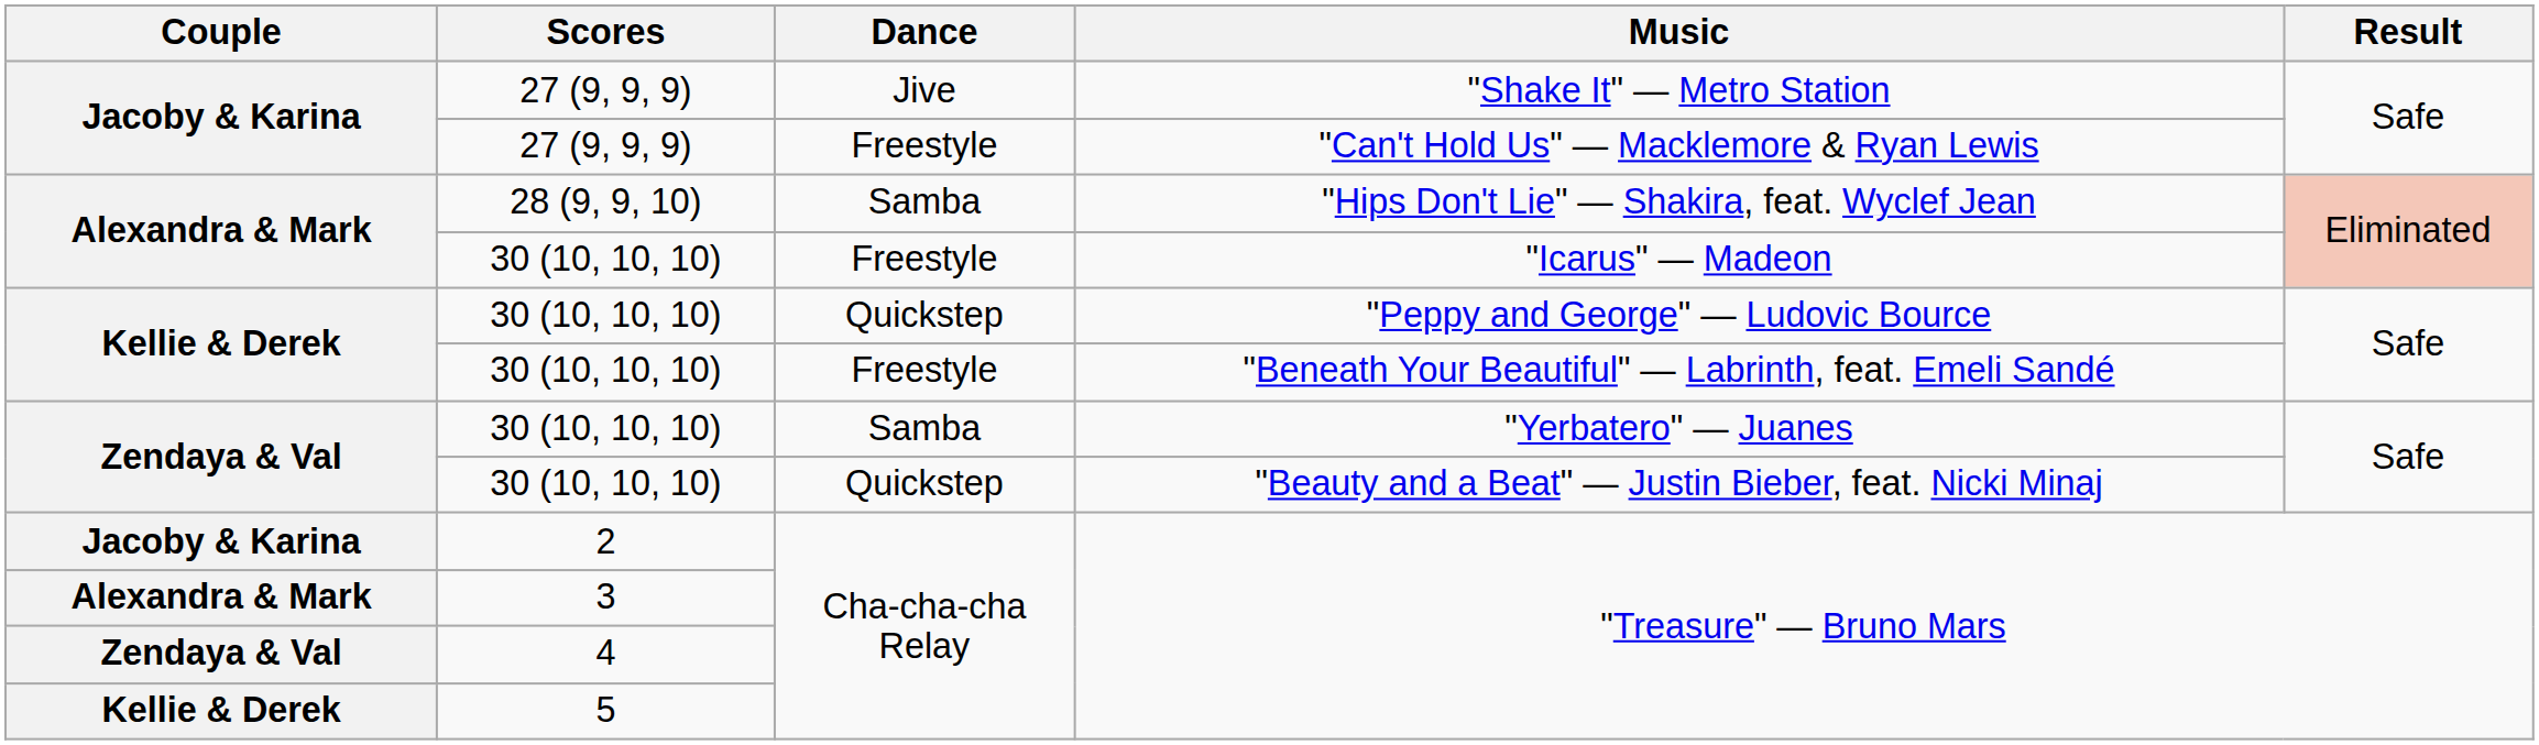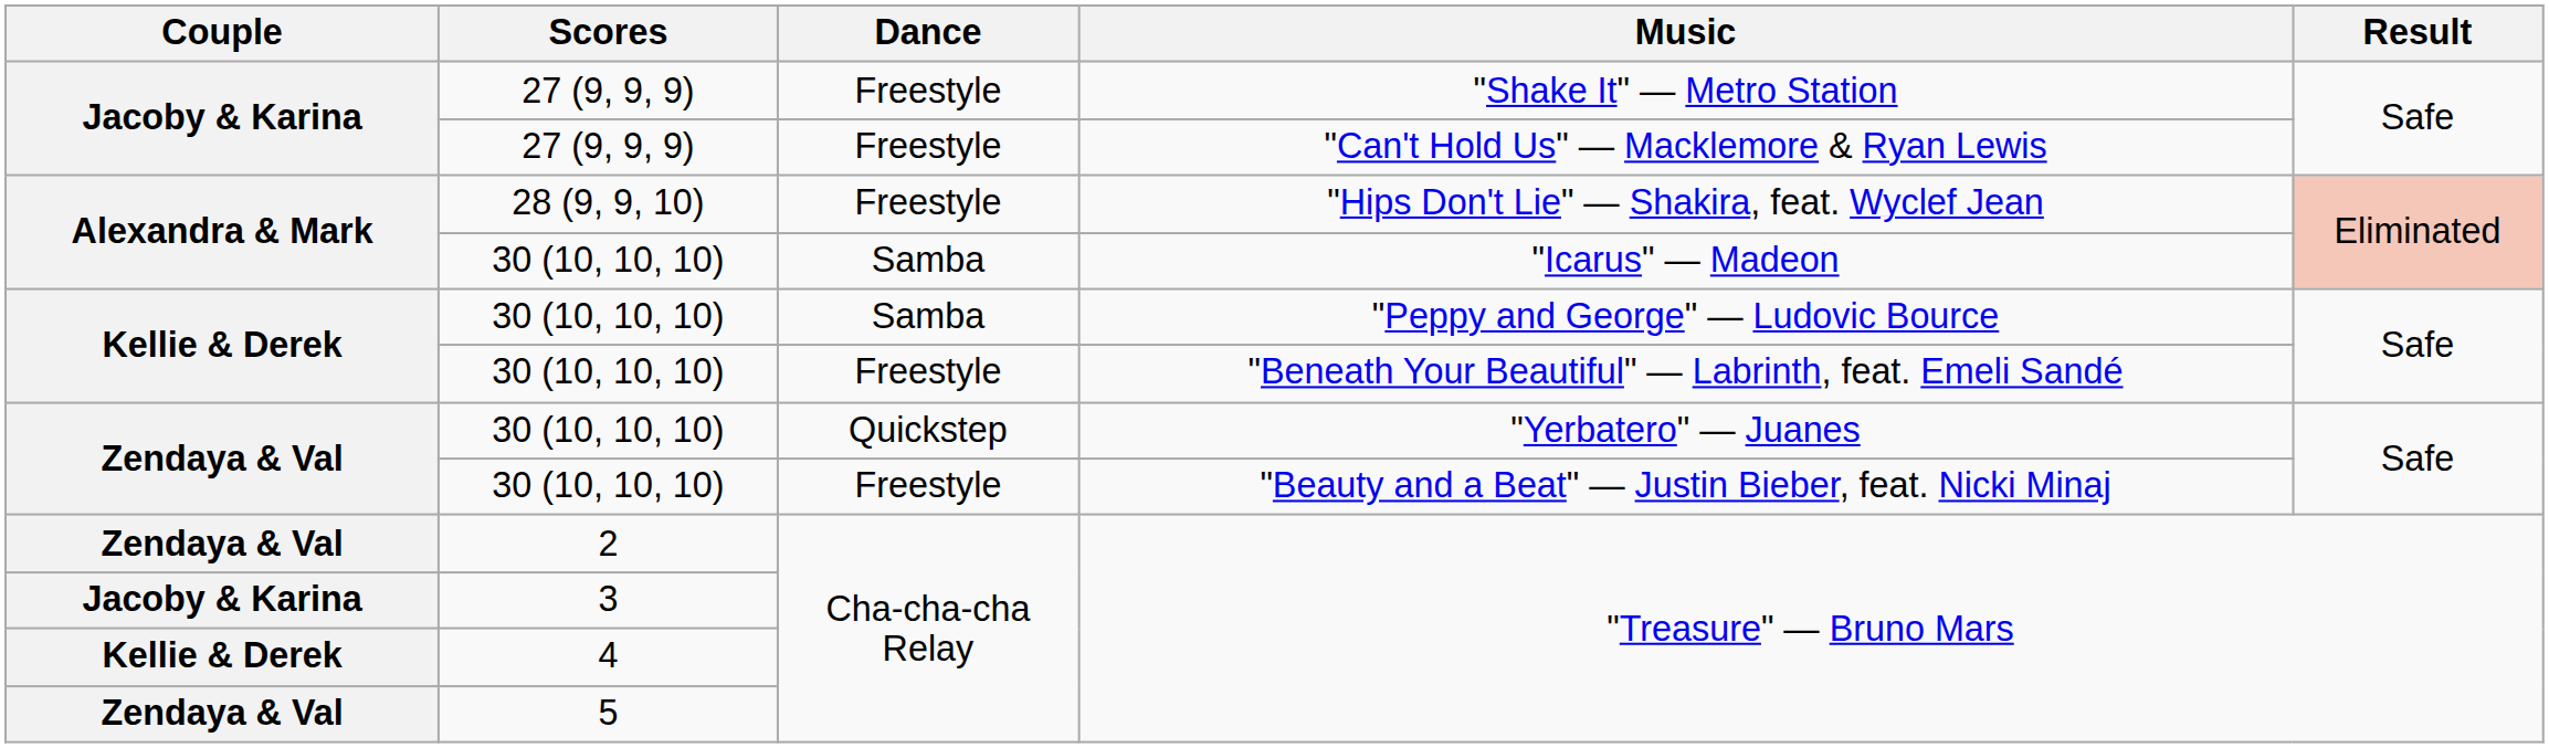"Shake It" — Metro Station | Dance: Jive -> Freestyle
"Hips Don't Lie" — Shakira, feat. Wyclef Jean | Dance: Samba -> Freestyle
"Icarus" — Madeon | Dance: Freestyle -> Samba
"Peppy and George" — Ludovic Bource | Dance: Quickstep -> Samba
"Yerbatero" — Juanes | Dance: Samba -> Quickstep
"Beauty and a Beat" — Justin Bieber, feat. Nicki Minaj | Dance: Quickstep -> Freestyle
2 / "Treasure" — Bruno Mars | Couple: Jacoby & Karina -> Zendaya & Val
3 / "Treasure" — Bruno Mars | Couple: Alexandra & Mark -> Jacoby & Karina
4 / "Treasure" — Bruno Mars | Couple: Zendaya & Val -> Kellie & Derek
5 / "Treasure" — Bruno Mars | Couple: Kellie & Derek -> Zendaya & Val
